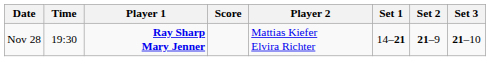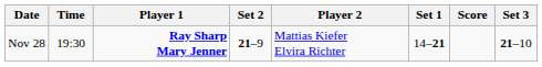columns swapped: Score <-> Set 2
